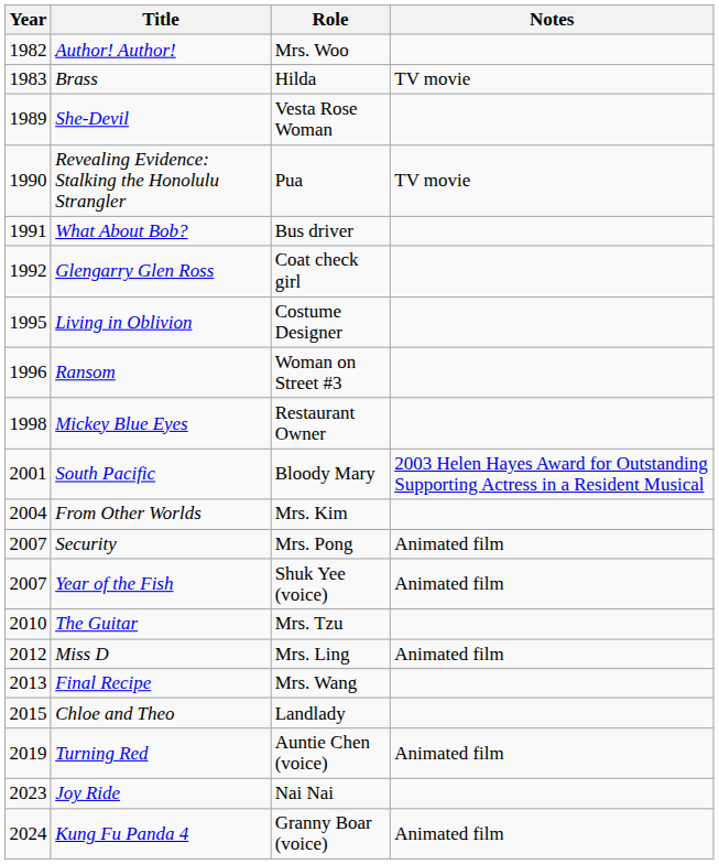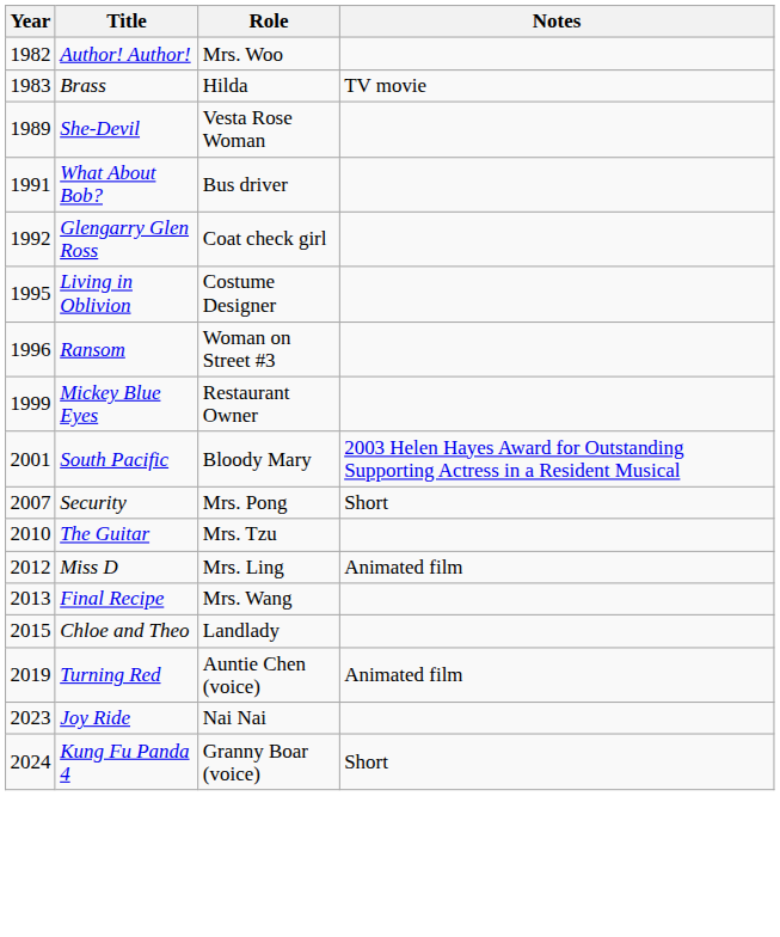- row: 1990 | Revealing Evidence: Stalking the Honolulu Strangler | Pua | TV movie
Mickey Blue Eyes | Year: 1998 -> 1999
- row: 2004 | From Other Worlds | Mrs. Kim
Security | Notes: Animated film -> Short
- row: 2007 | Year of the Fish | Shuk Yee (voice) | Animated film
Kung Fu Panda 4 | Notes: Animated film -> Short
